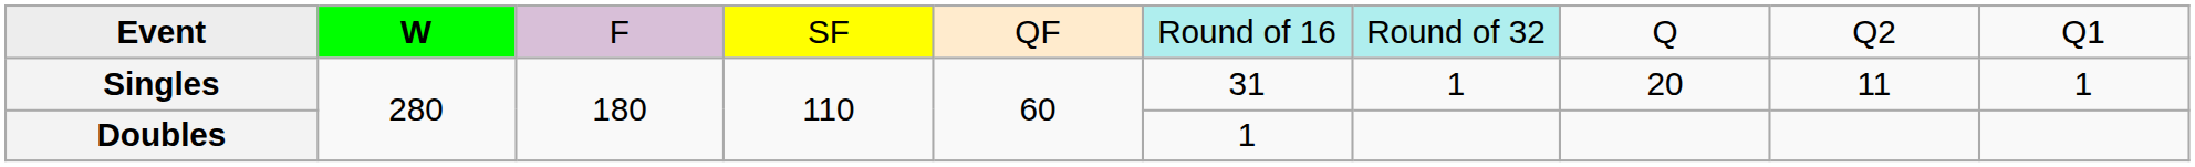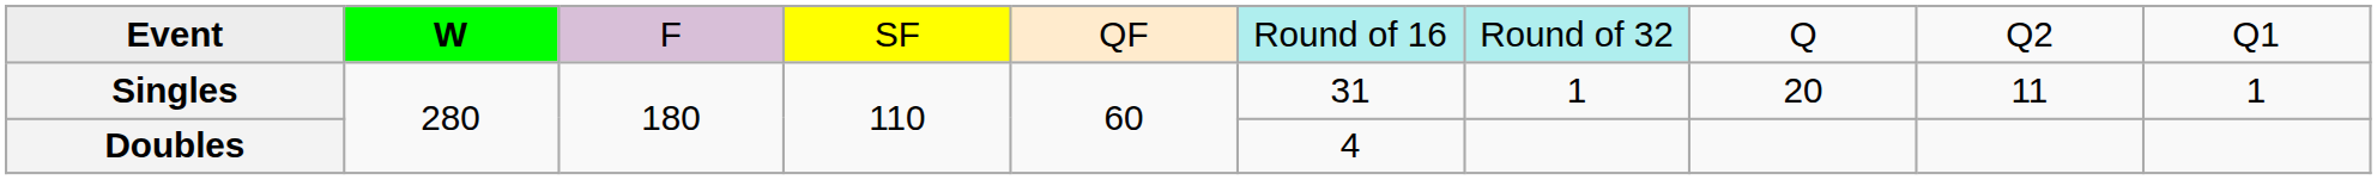Doubles | column 6: 1 -> 4
